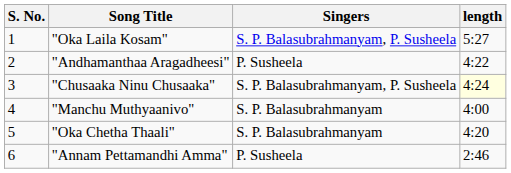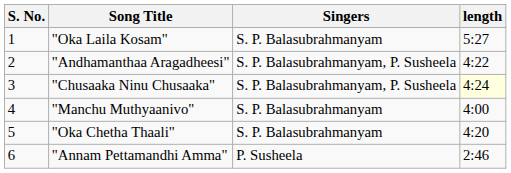"Oka Laila Kosam" | Singers: S. P. Balasubrahmanyam, P. Susheela -> S. P. Balasubrahmanyam
"Andhamanthaa Aragadheesi" | Singers: P. Susheela -> S. P. Balasubrahmanyam, P. Susheela
